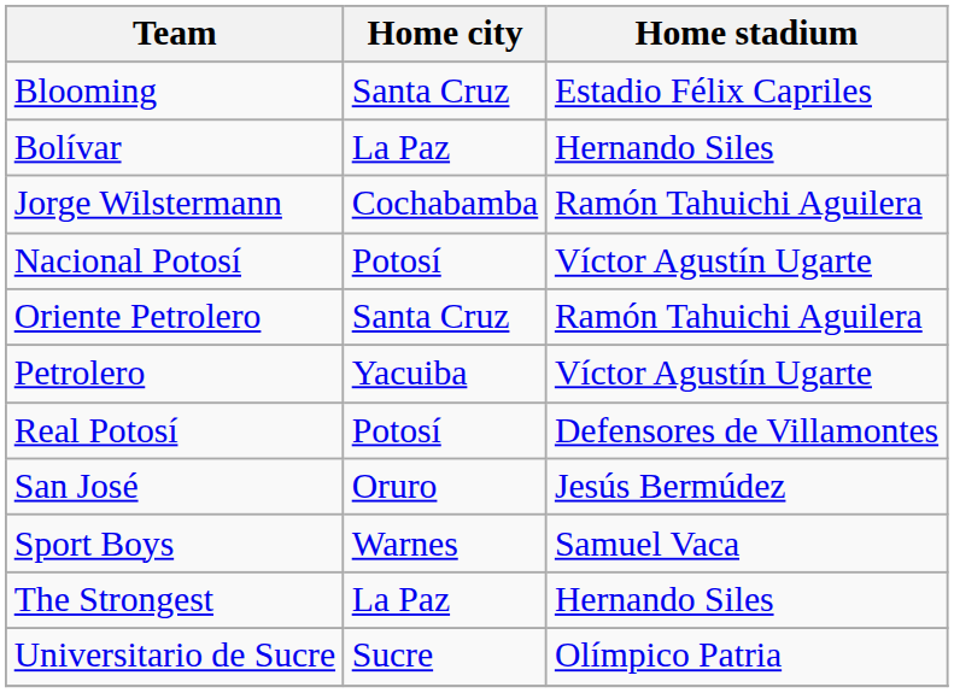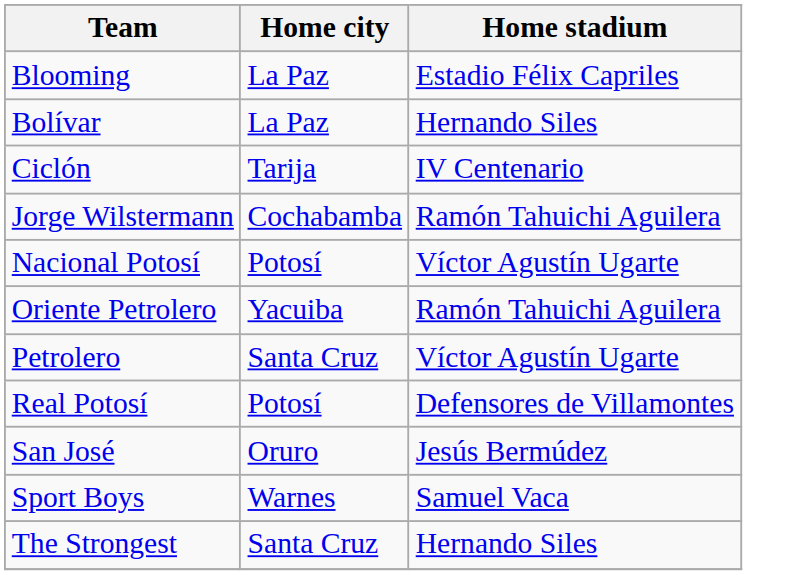Blooming | Home city: Santa Cruz -> La Paz
+ row: Ciclón | Tarija | IV Centenario
Oriente Petrolero | Home city: Santa Cruz -> Yacuiba
Petrolero | Home city: Yacuiba -> Santa Cruz
The Strongest | Home city: La Paz -> Santa Cruz
- row: Universitario de Sucre | Sucre | Olímpico Patria
